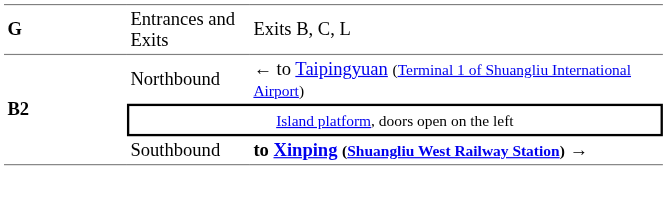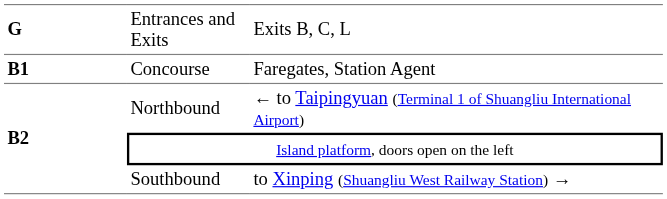+ row: B1 | Concourse | Faregates, Station Agent
Southbound | column 3: bold -> normal
